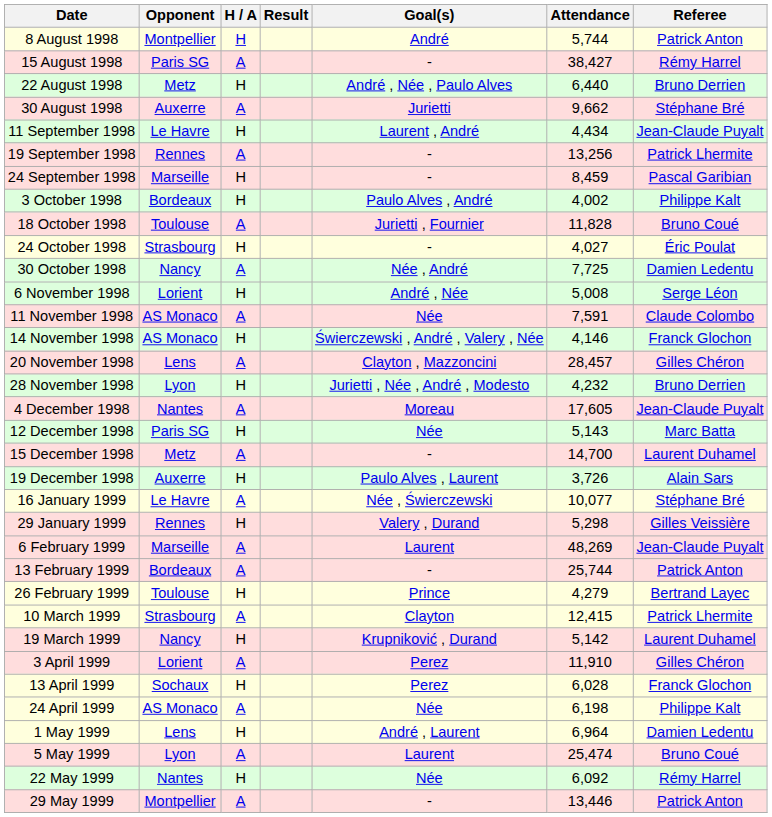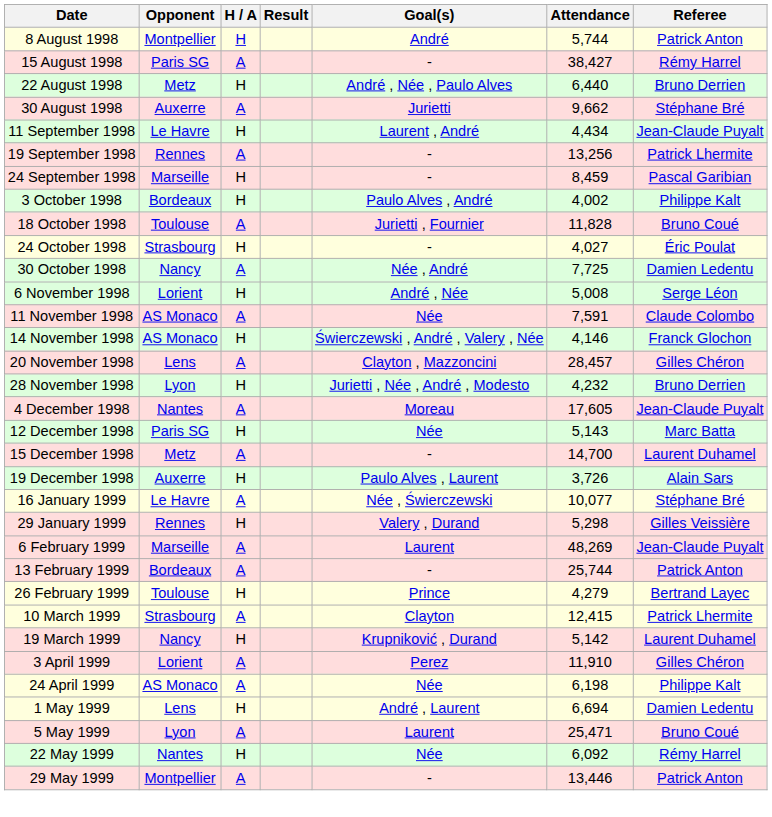- row: 13 April 1999 | Sochaux | H | Perez | 6,028 | Franck Glochon
1 May 1999 | Attendance: 6,964 -> 6,694
5 May 1999 | Attendance: 25,474 -> 25,471
